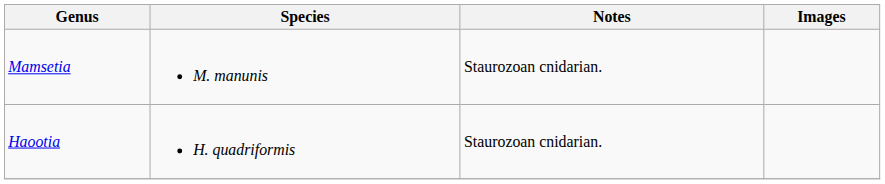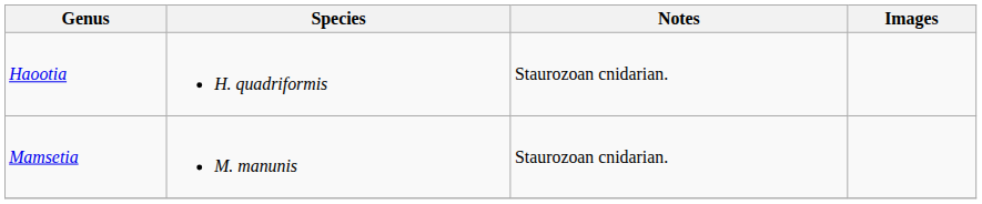rows swapped: Haootia <-> Mamsetia
